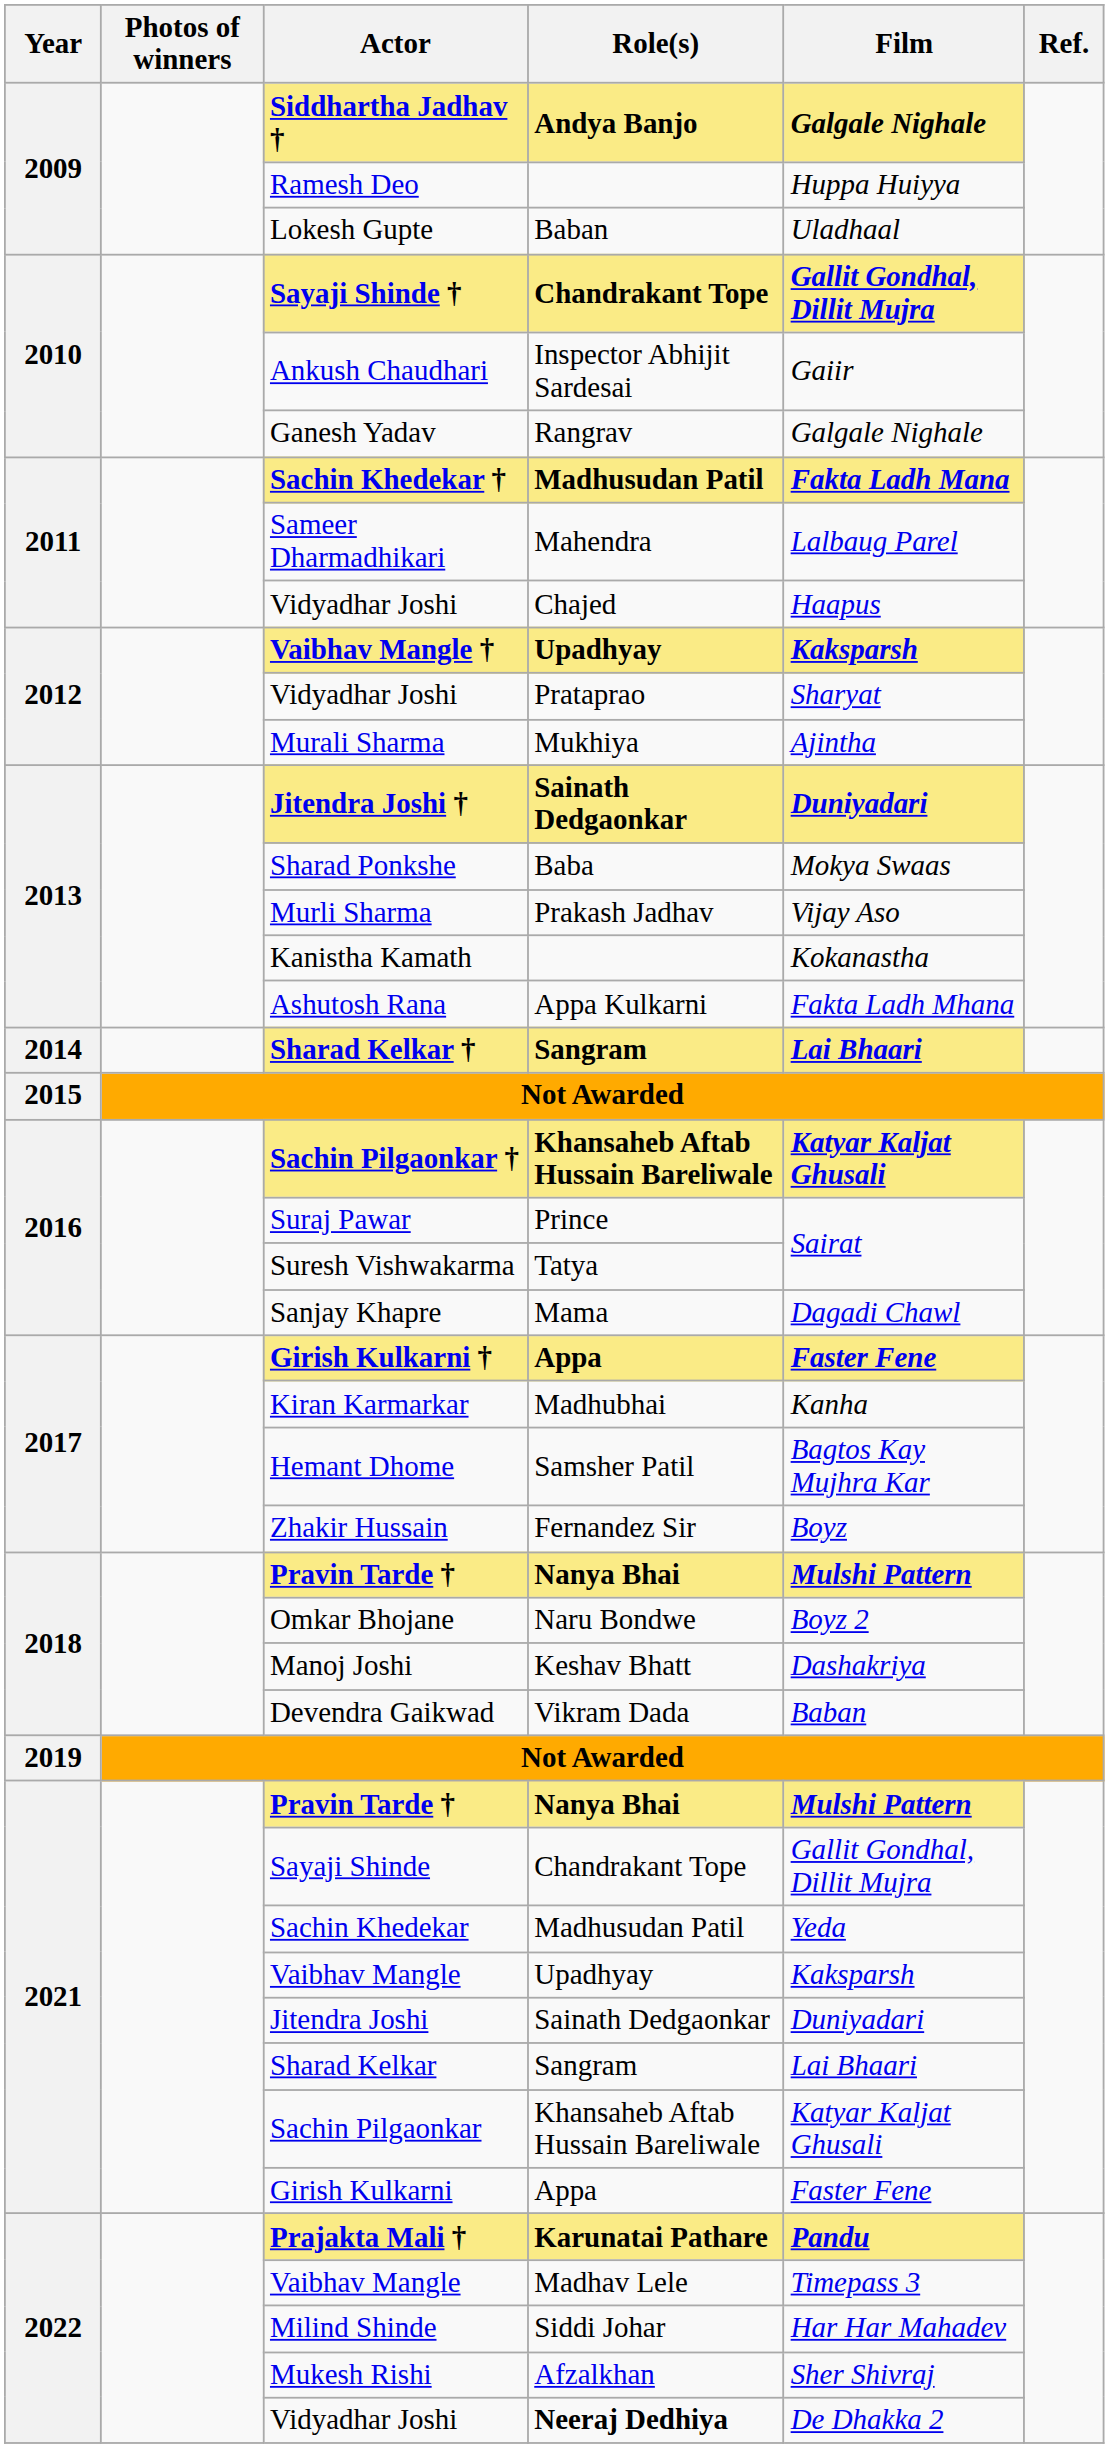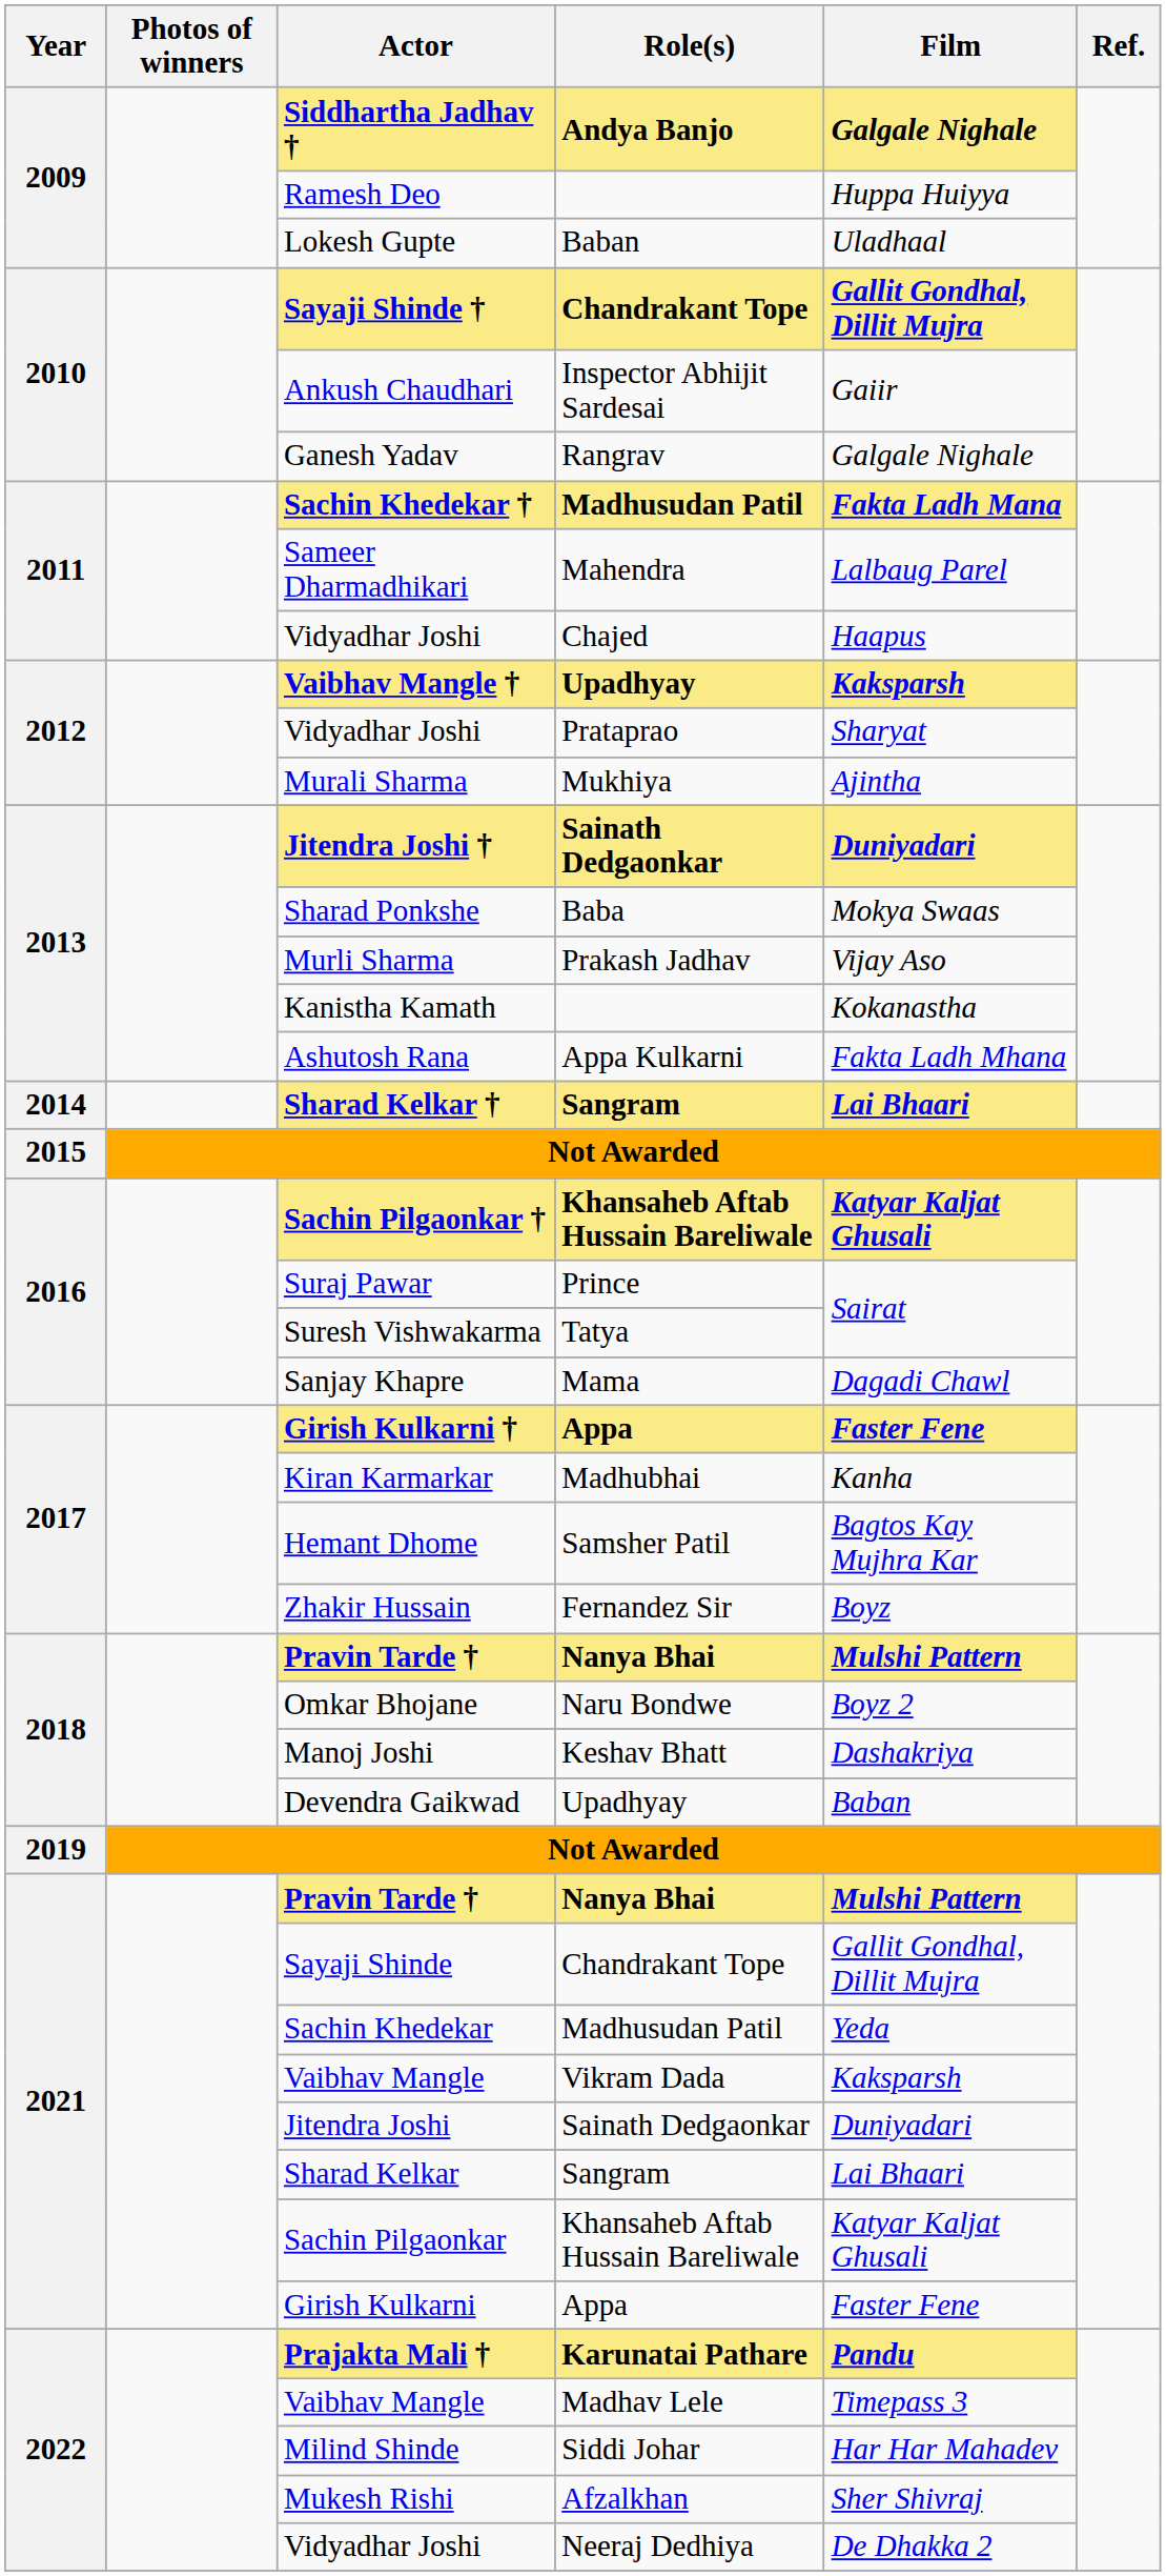Devendra Gaikwad | Role(s): Vikram Dada -> Upadhyay
2021 / Vaibhav Mangle | Role(s): Upadhyay -> Vikram Dada
2022 / Vidyadhar Joshi | Role(s): bold -> normal
